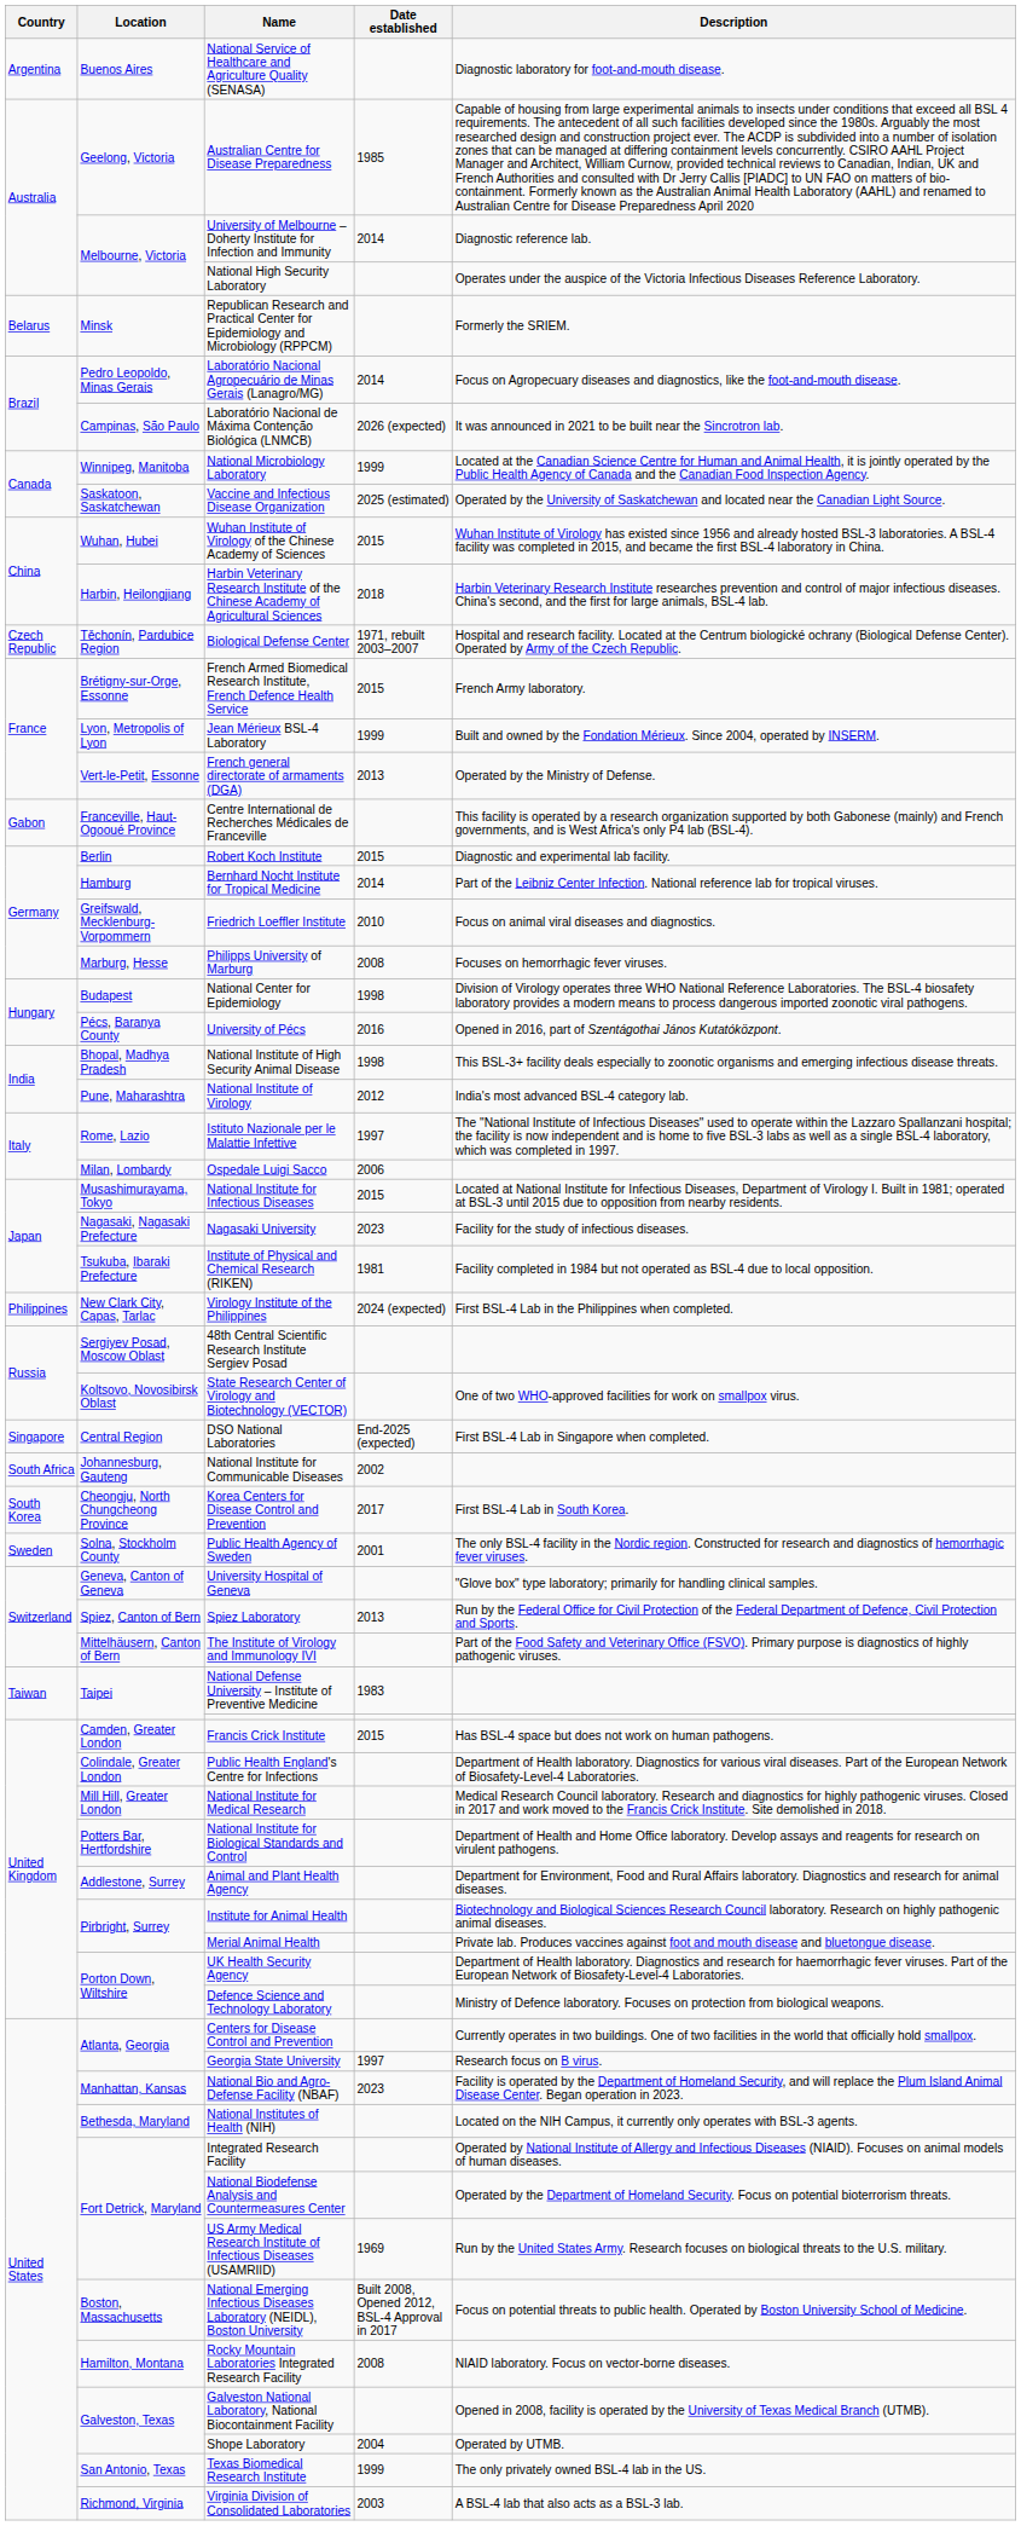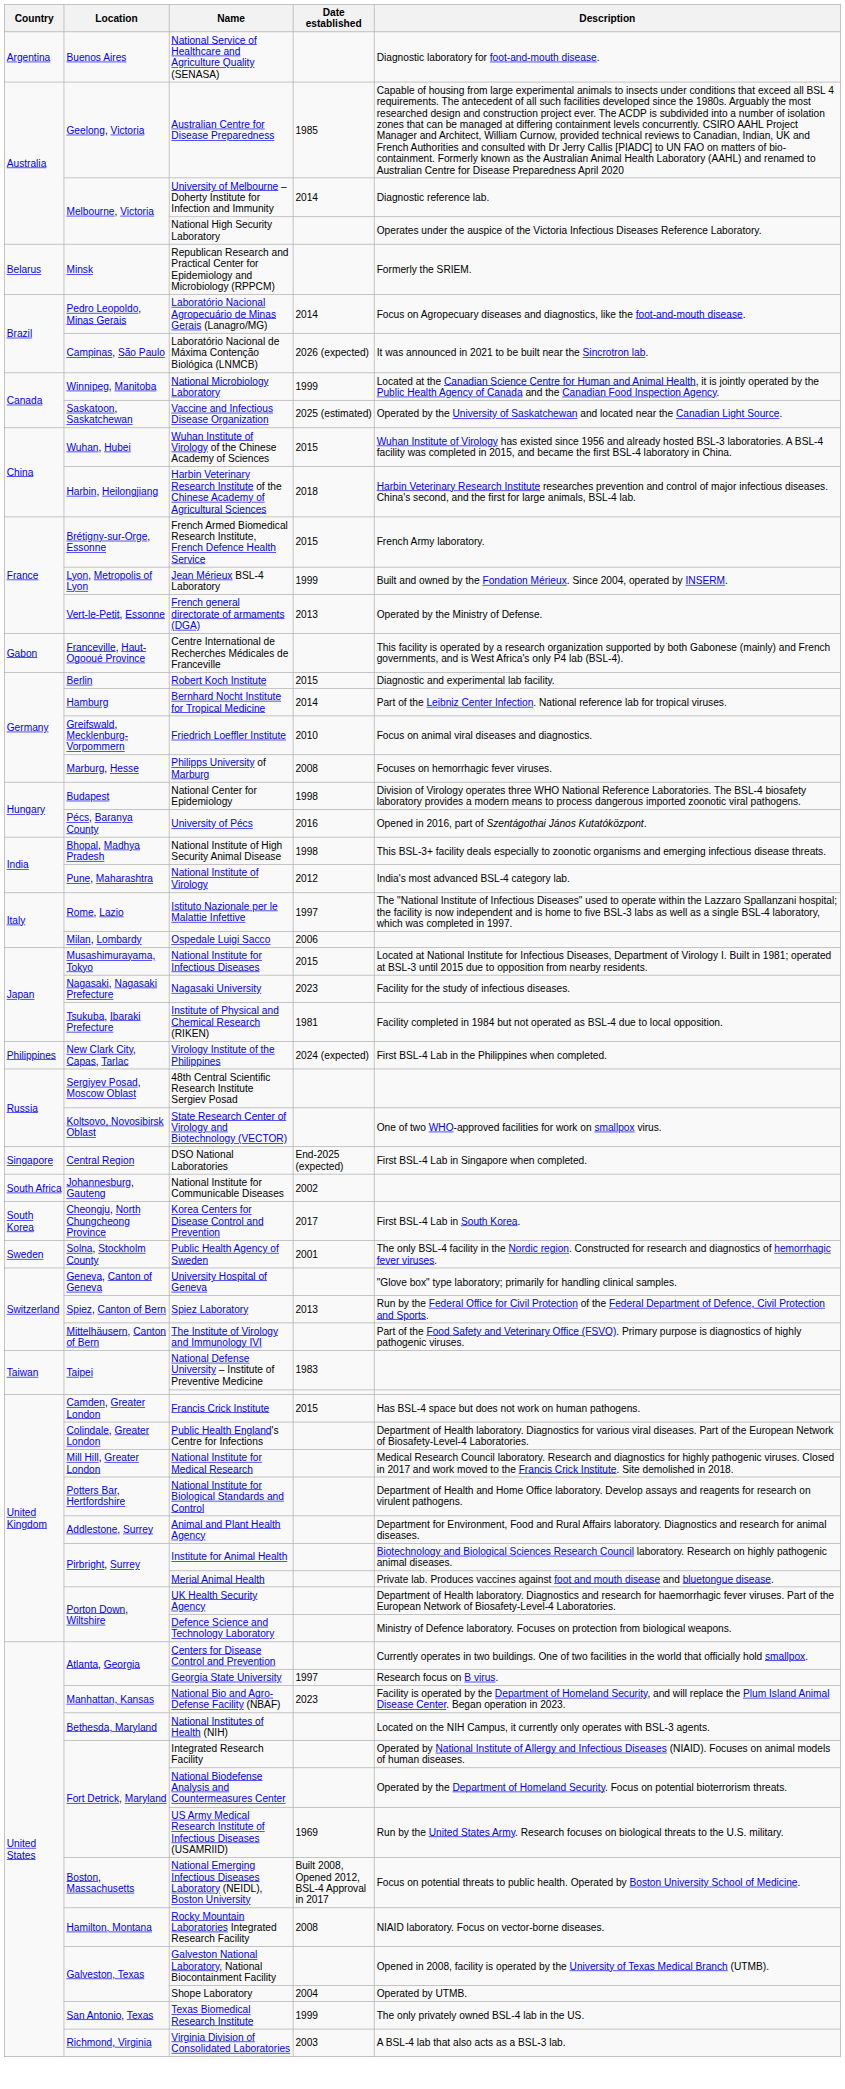- row: Czech Republic | Těchonín, Pardubice Region | Biological Defense Center | 1971, rebuilt 2003–2007 | Hospital and research facility. Located at the Centrum biologické ochrany (Biological Defense Center). Operated by Army of the Czech Republic.
